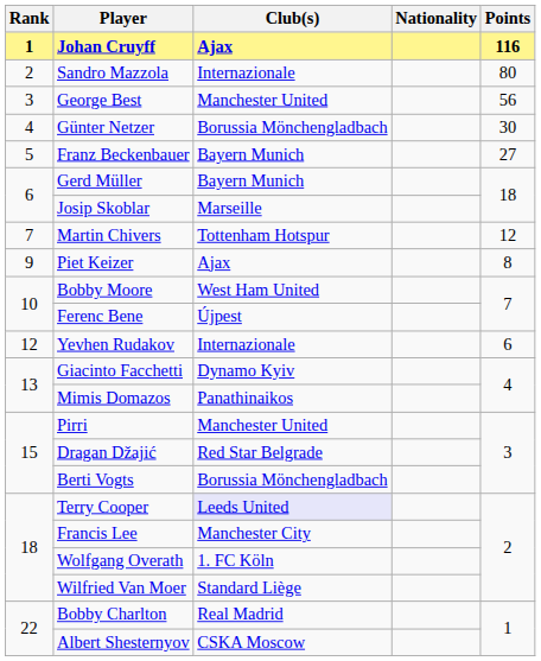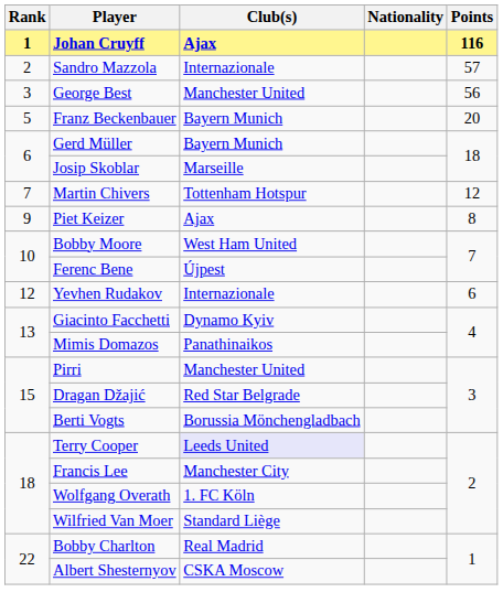Sandro Mazzola | Points: 80 -> 57
- row: 4 | Günter Netzer | Borussia Mönchengladbach | 30
Franz Beckenbauer | Points: 27 -> 20
